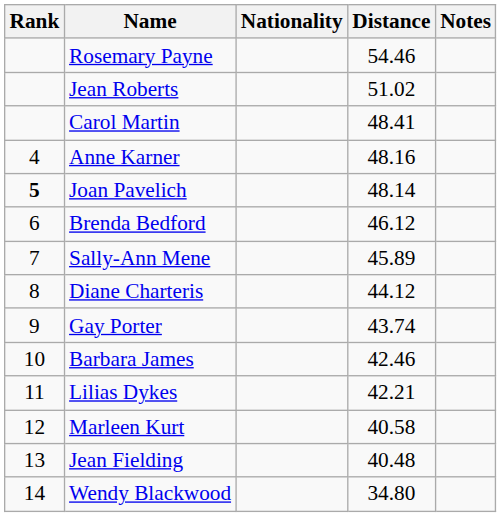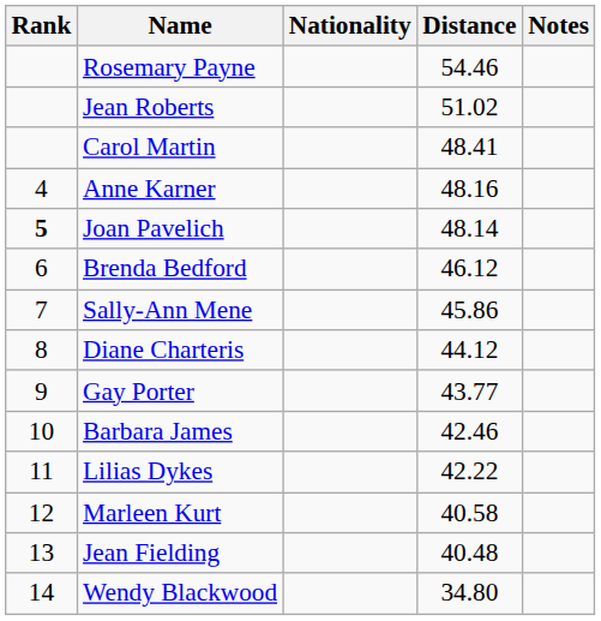Sally-Ann Mene | Distance: 45.89 -> 45.86
Gay Porter | Distance: 43.74 -> 43.77
Lilias Dykes | Distance: 42.21 -> 42.22
